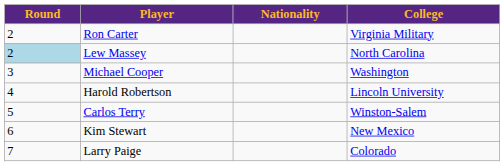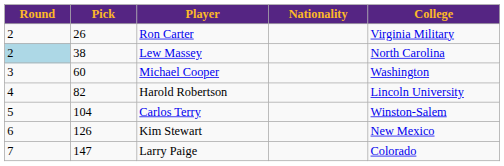+ column: Pick | 26 | 38 | 60 | 82 | 104 | 126 | 147
